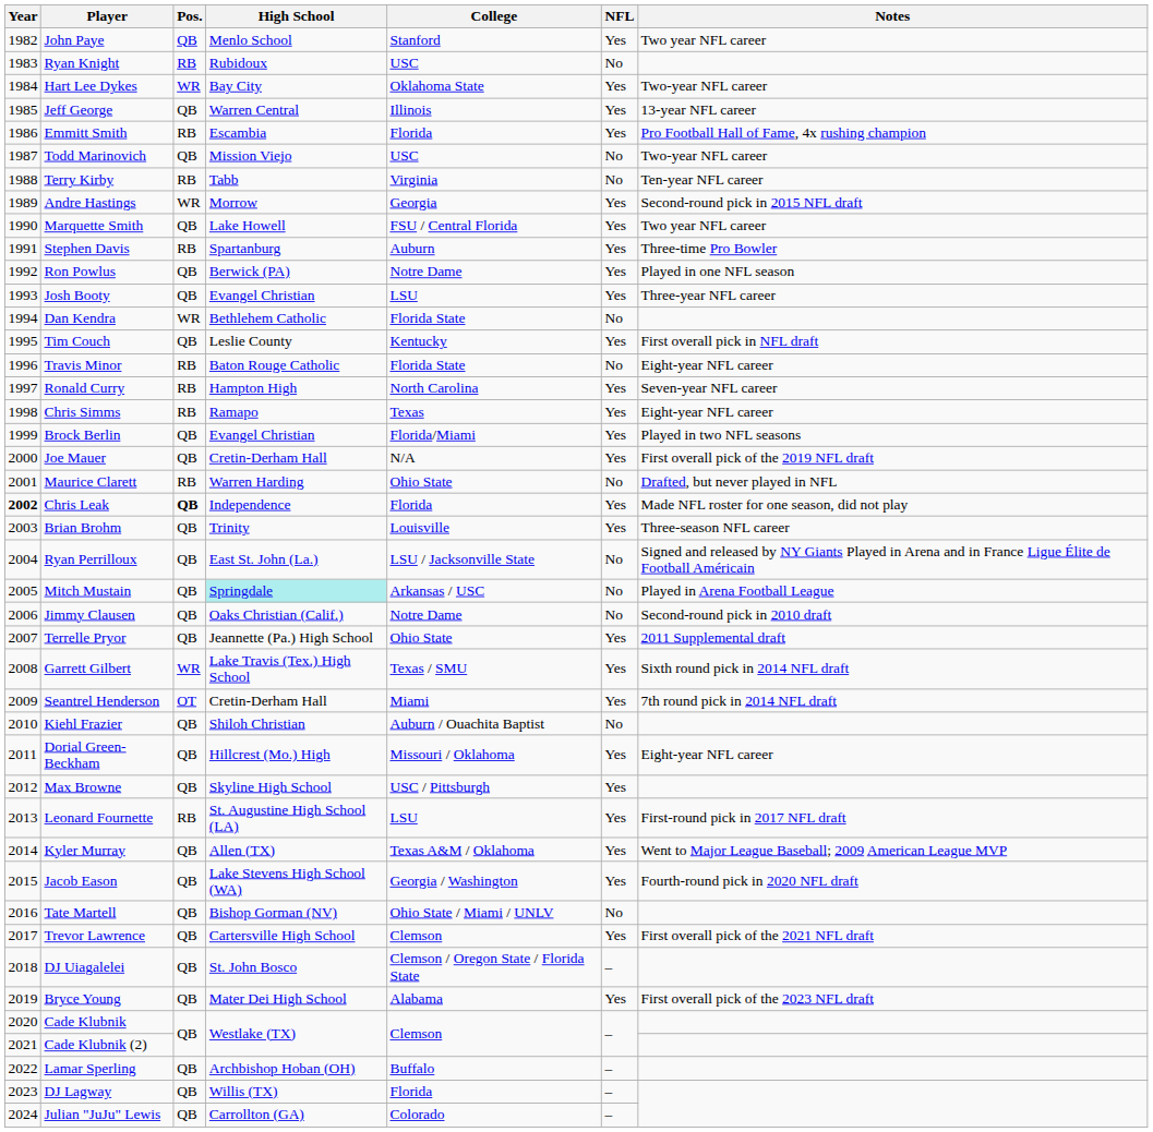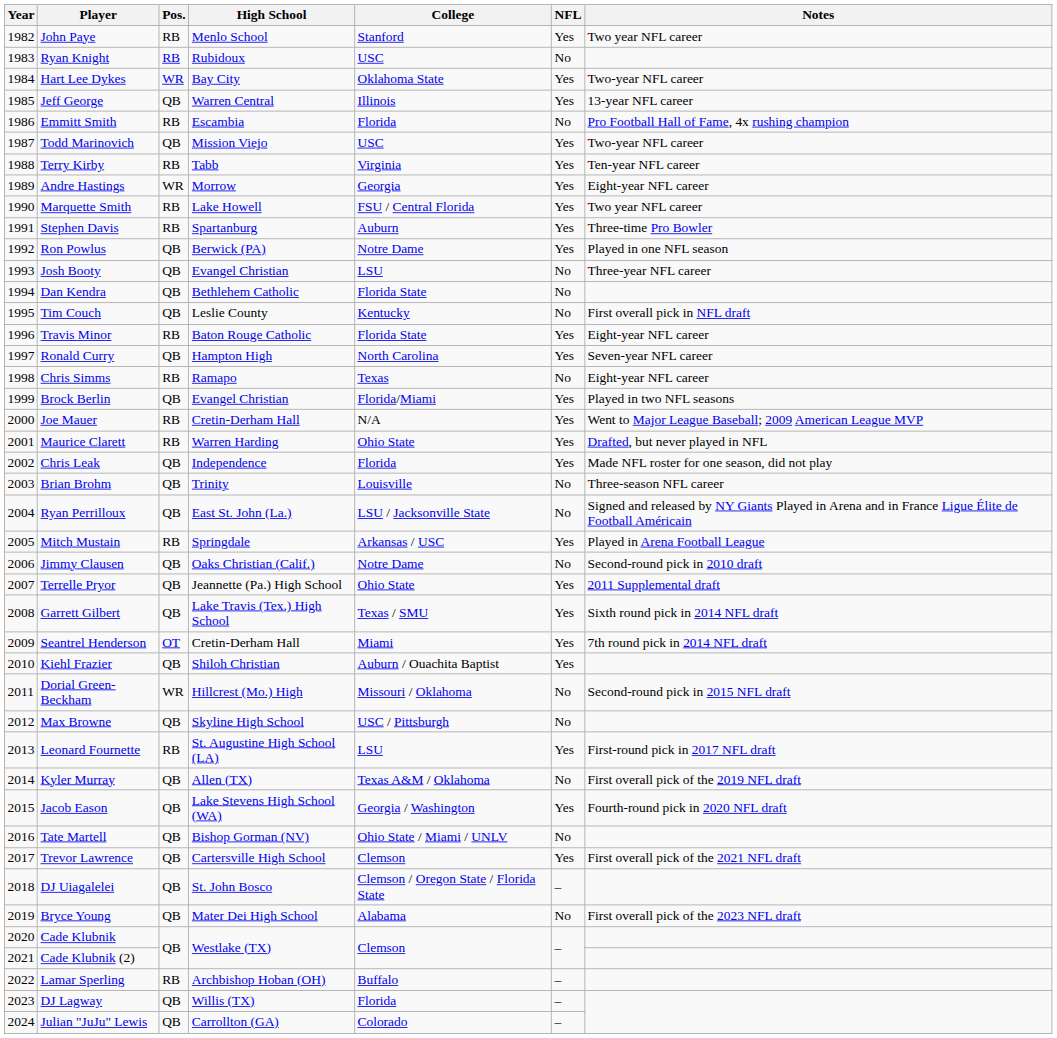John Paye | Pos.: QB -> RB
Emmitt Smith | NFL: Yes -> No
Todd Marinovich | NFL: No -> Yes
Terry Kirby | NFL: No -> Yes
Andre Hastings | Notes: Second-round pick in 2015 NFL draft -> Eight-year NFL career
Marquette Smith | Pos.: QB -> RB
Josh Booty | NFL: Yes -> No
Dan Kendra | Pos.: WR -> QB
Tim Couch | NFL: Yes -> No
Travis Minor | NFL: No -> Yes
Ronald Curry | Pos.: RB -> QB
Chris Simms | NFL: Yes -> No
Joe Mauer | Pos.: QB -> RB
Joe Mauer | Notes: First overall pick of the 2019 NFL draft -> Went to Major League Baseball; 2009 American League MVP
Maurice Clarett | NFL: No -> Yes
Chris Leak | Year: bold -> normal
Chris Leak | Pos.: bold -> normal
Brian Brohm | NFL: Yes -> No
Mitch Mustain | Pos.: QB -> RB
Mitch Mustain | High School: paleturquoise background -> no background
Mitch Mustain | NFL: No -> Yes
Garrett Gilbert | Pos.: WR -> QB
Kiehl Frazier | NFL: No -> Yes
Dorial Green-Beckham | Pos.: QB -> WR
Dorial Green-Beckham | NFL: Yes -> No
Dorial Green-Beckham | Notes: Eight-year NFL career -> Second-round pick in 2015 NFL draft
Max Browne | NFL: Yes -> No
Kyler Murray | NFL: Yes -> No
Kyler Murray | Notes: Went to Major League Baseball; 2009 American League MVP -> First overall pick of the 2019 NFL draft
Bryce Young | NFL: Yes -> No
Lamar Sperling | Pos.: QB -> RB
